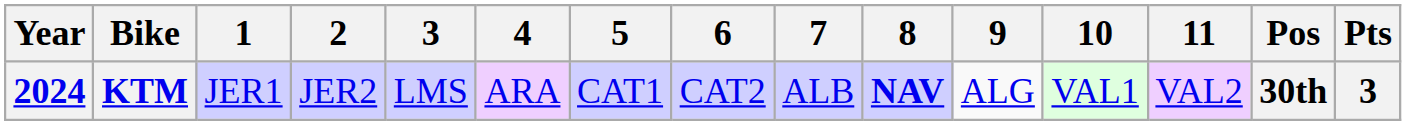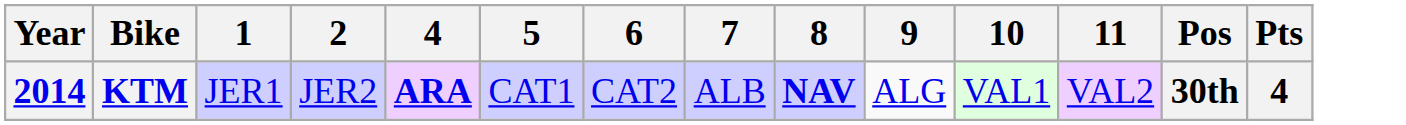- column: 3 | LMS
KTM | Year: 2024 -> 2014
KTM | 4: normal -> bold
KTM | Pts: 3 -> 4
